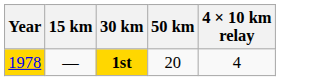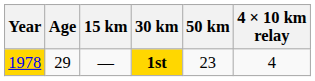+ column: Age | 29
1st | 50 km: 20 -> 23
